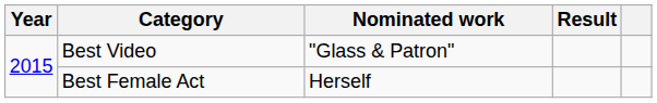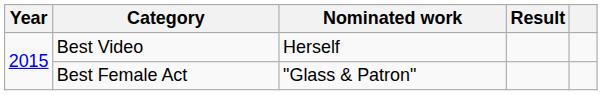Best Video | Nominated work: "Glass & Patron" -> Herself
Best Female Act | Nominated work: Herself -> "Glass & Patron"
